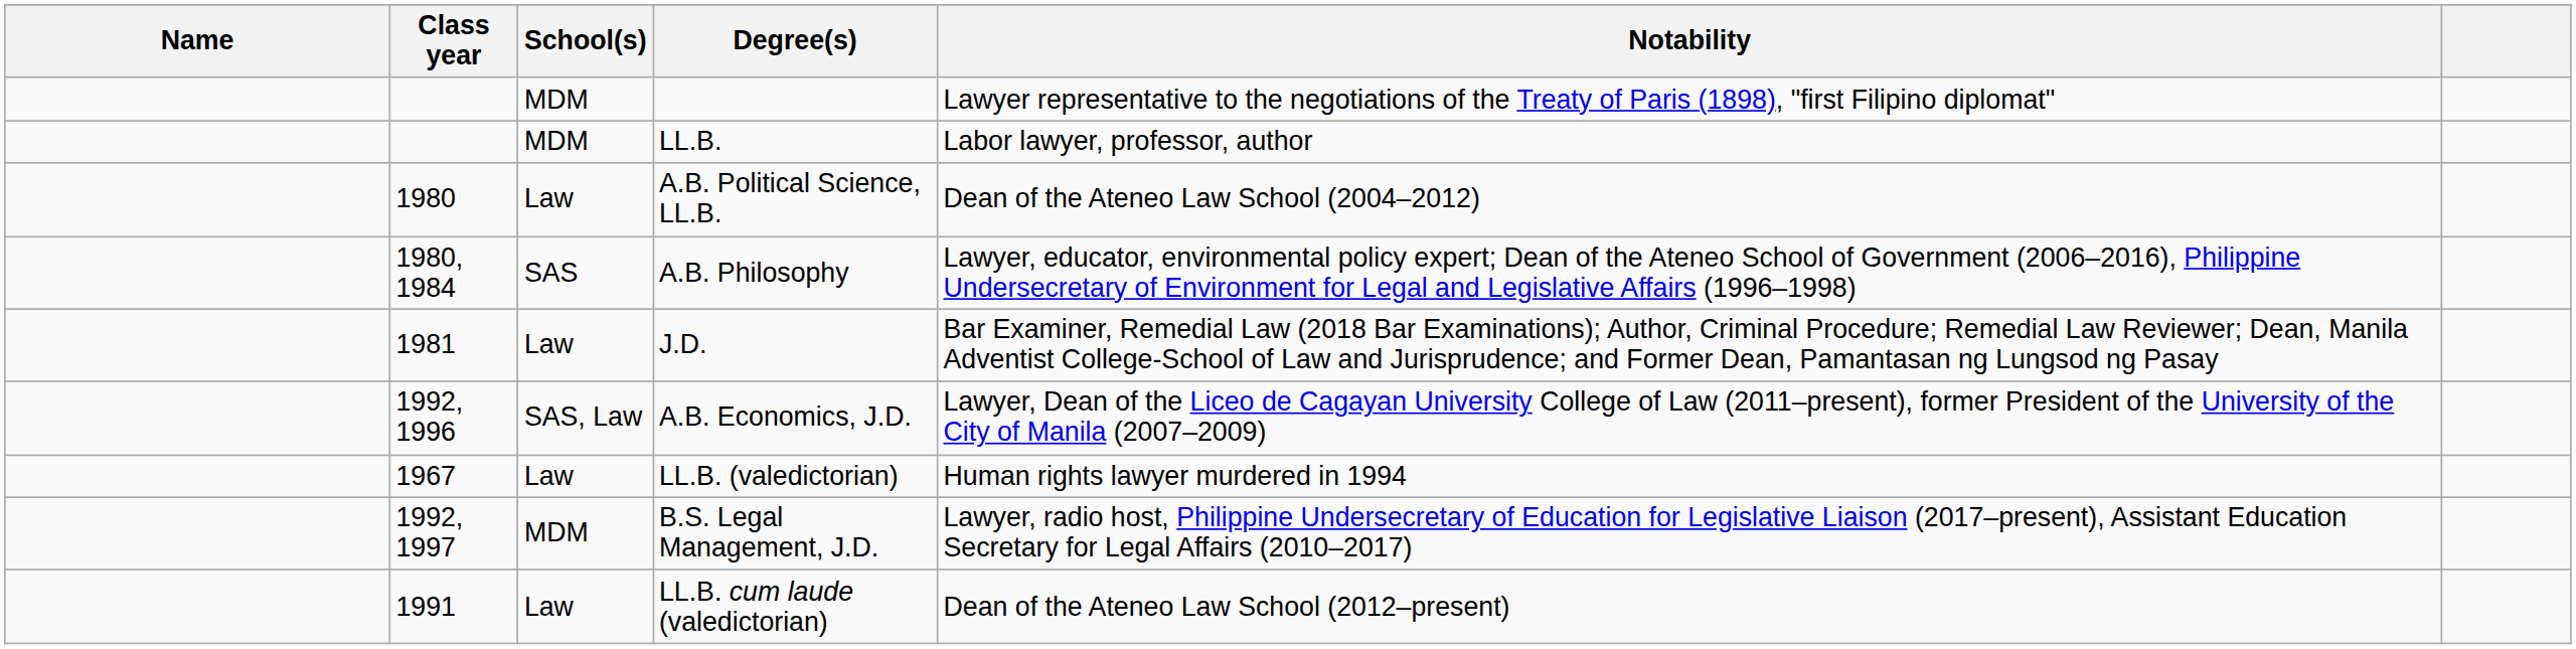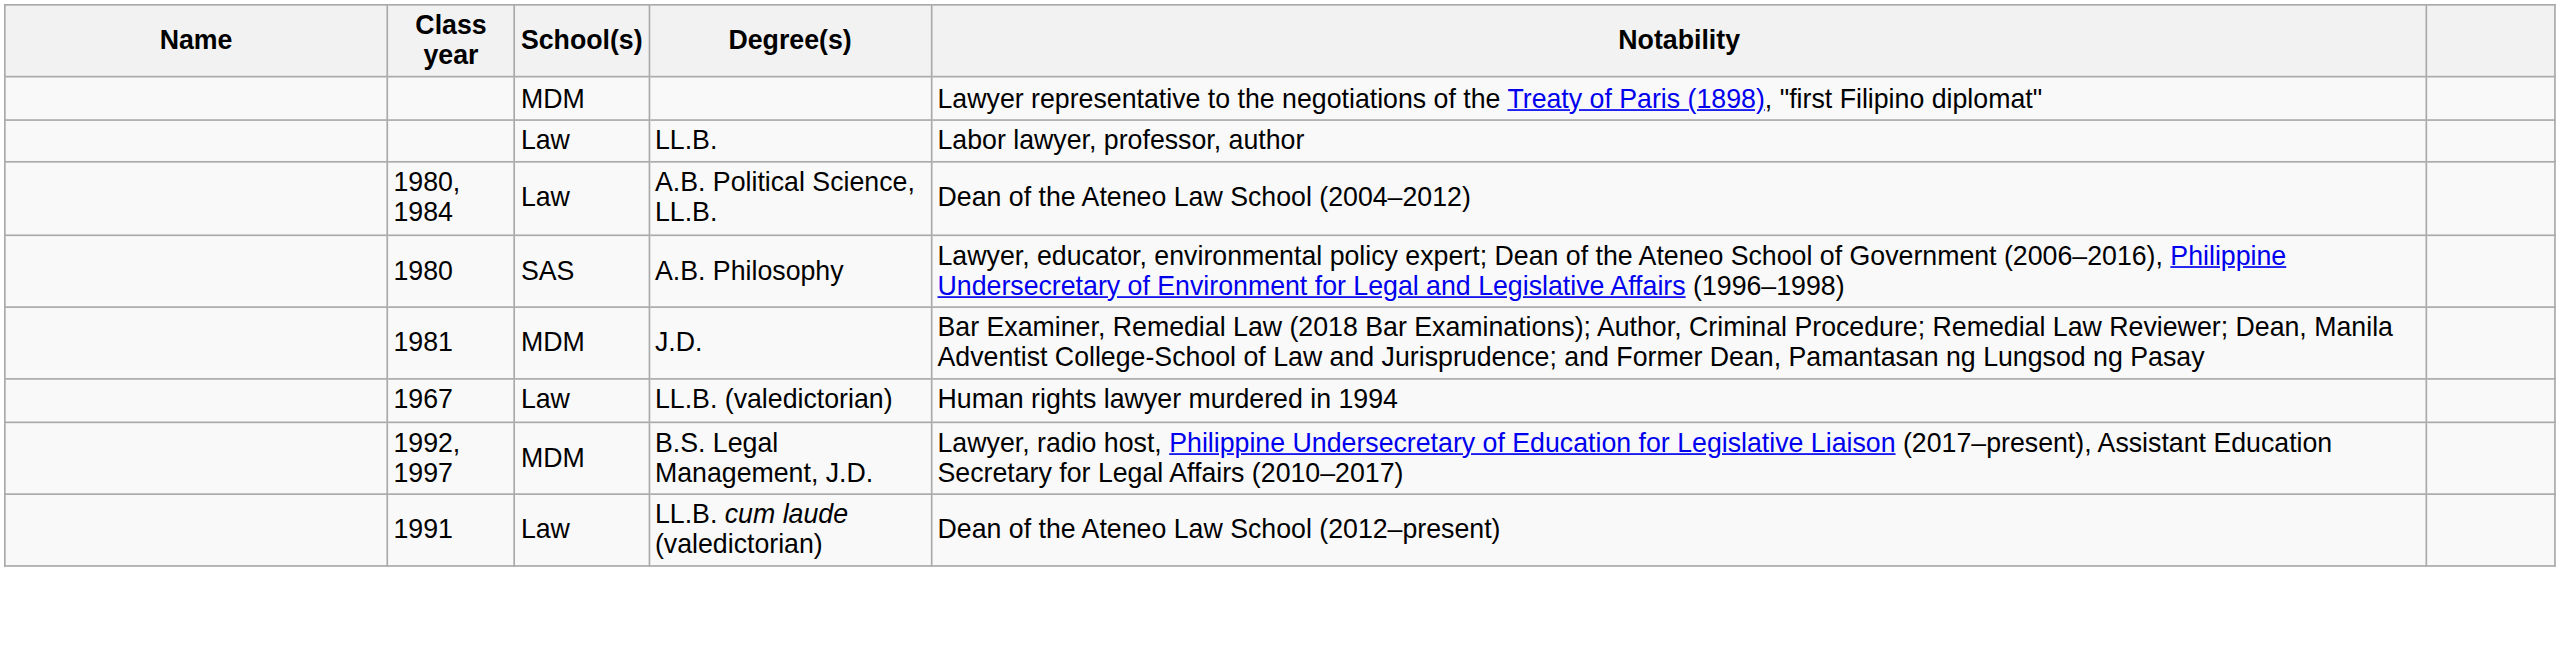LL.B. | School(s): MDM -> Law
A.B. Political Science, LL.B. | Class year: 1980 -> 1980, 1984
A.B. Philosophy | Class year: 1980, 1984 -> 1980
J.D. | School(s): Law -> MDM
- row: 1992, 1996 | SAS, Law | A.B. Economics, J.D. | Lawyer, Dean of the Liceo de Cagayan University College of Law (2011–present), former President of the University of the City of Manila (2007–2009)
